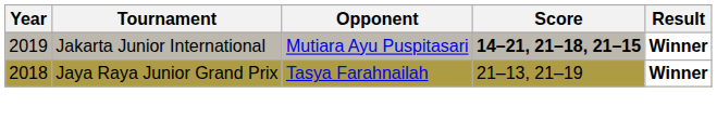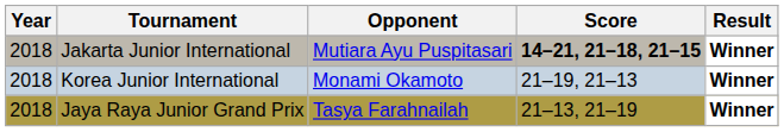Jakarta Junior International | Year: 2019 -> 2018
+ row: 2018 | Korea Junior International | Monami Okamoto | 21–19, 21–13 | Winner
